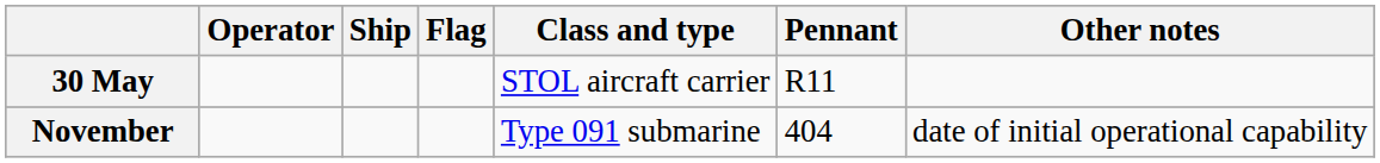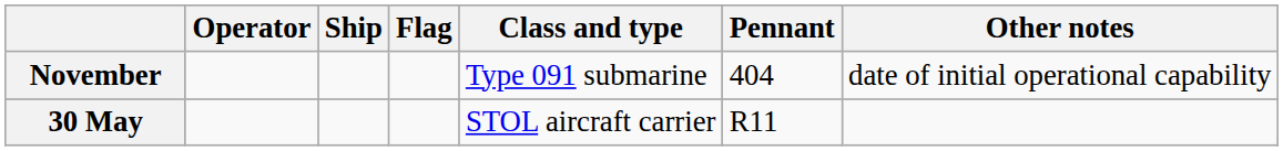rows swapped: 30 May <-> November
